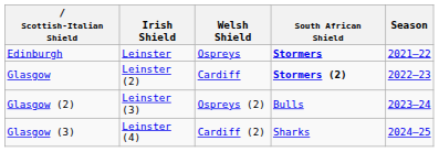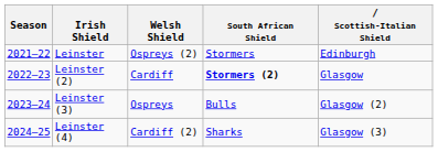columns swapped: Season <-> Scottish-Italian Shield
Leinster | Welsh Shield: Ospreys -> Ospreys (2)
Leinster | South African Shield: bold -> normal
Leinster (3) | Welsh Shield: Ospreys (2) -> Ospreys
